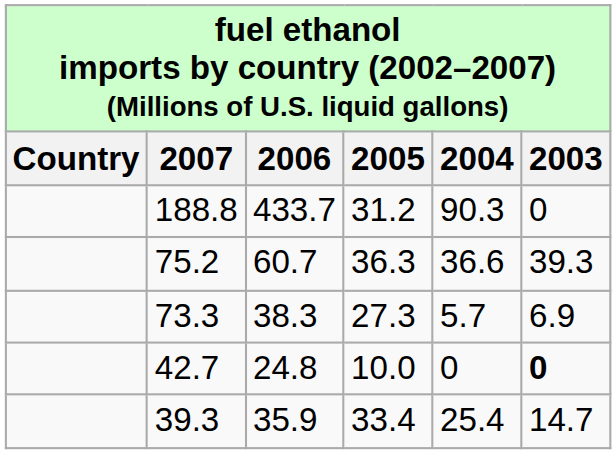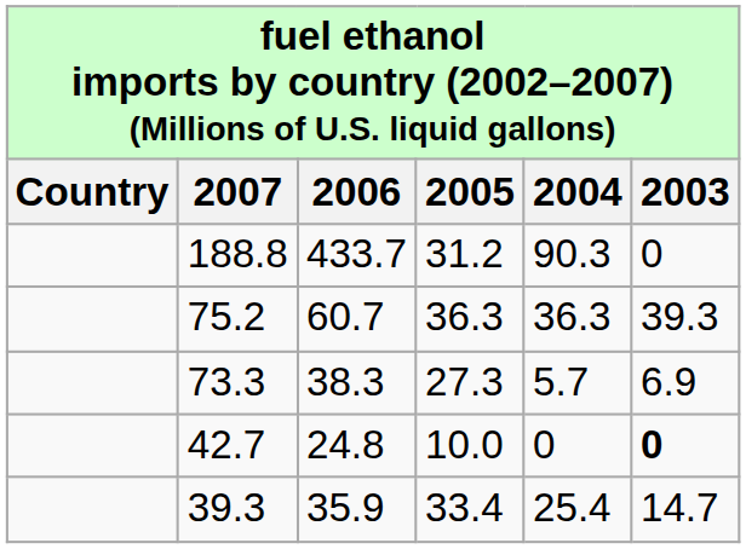75.2 | 2004: 36.6 -> 36.3
